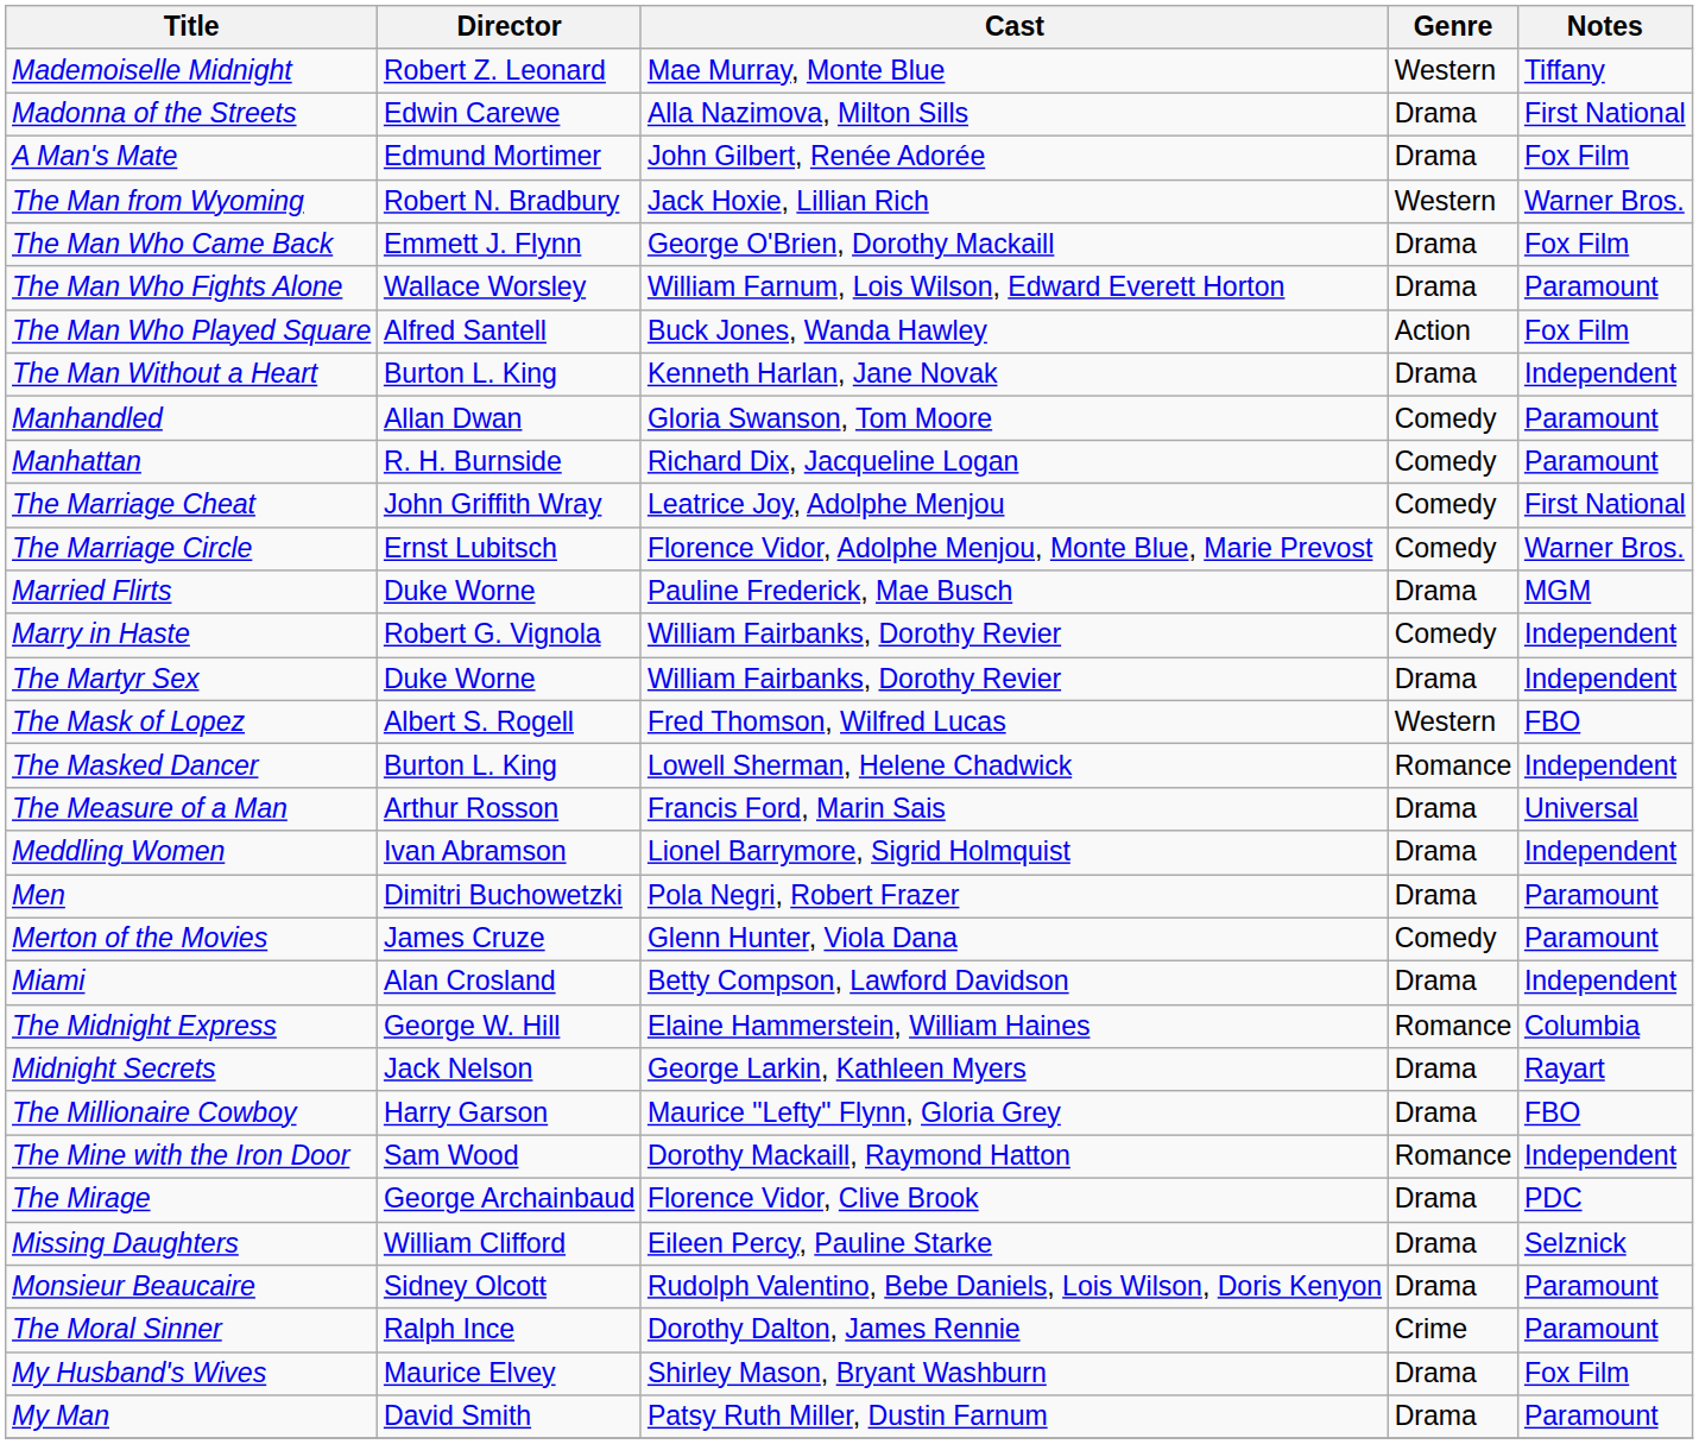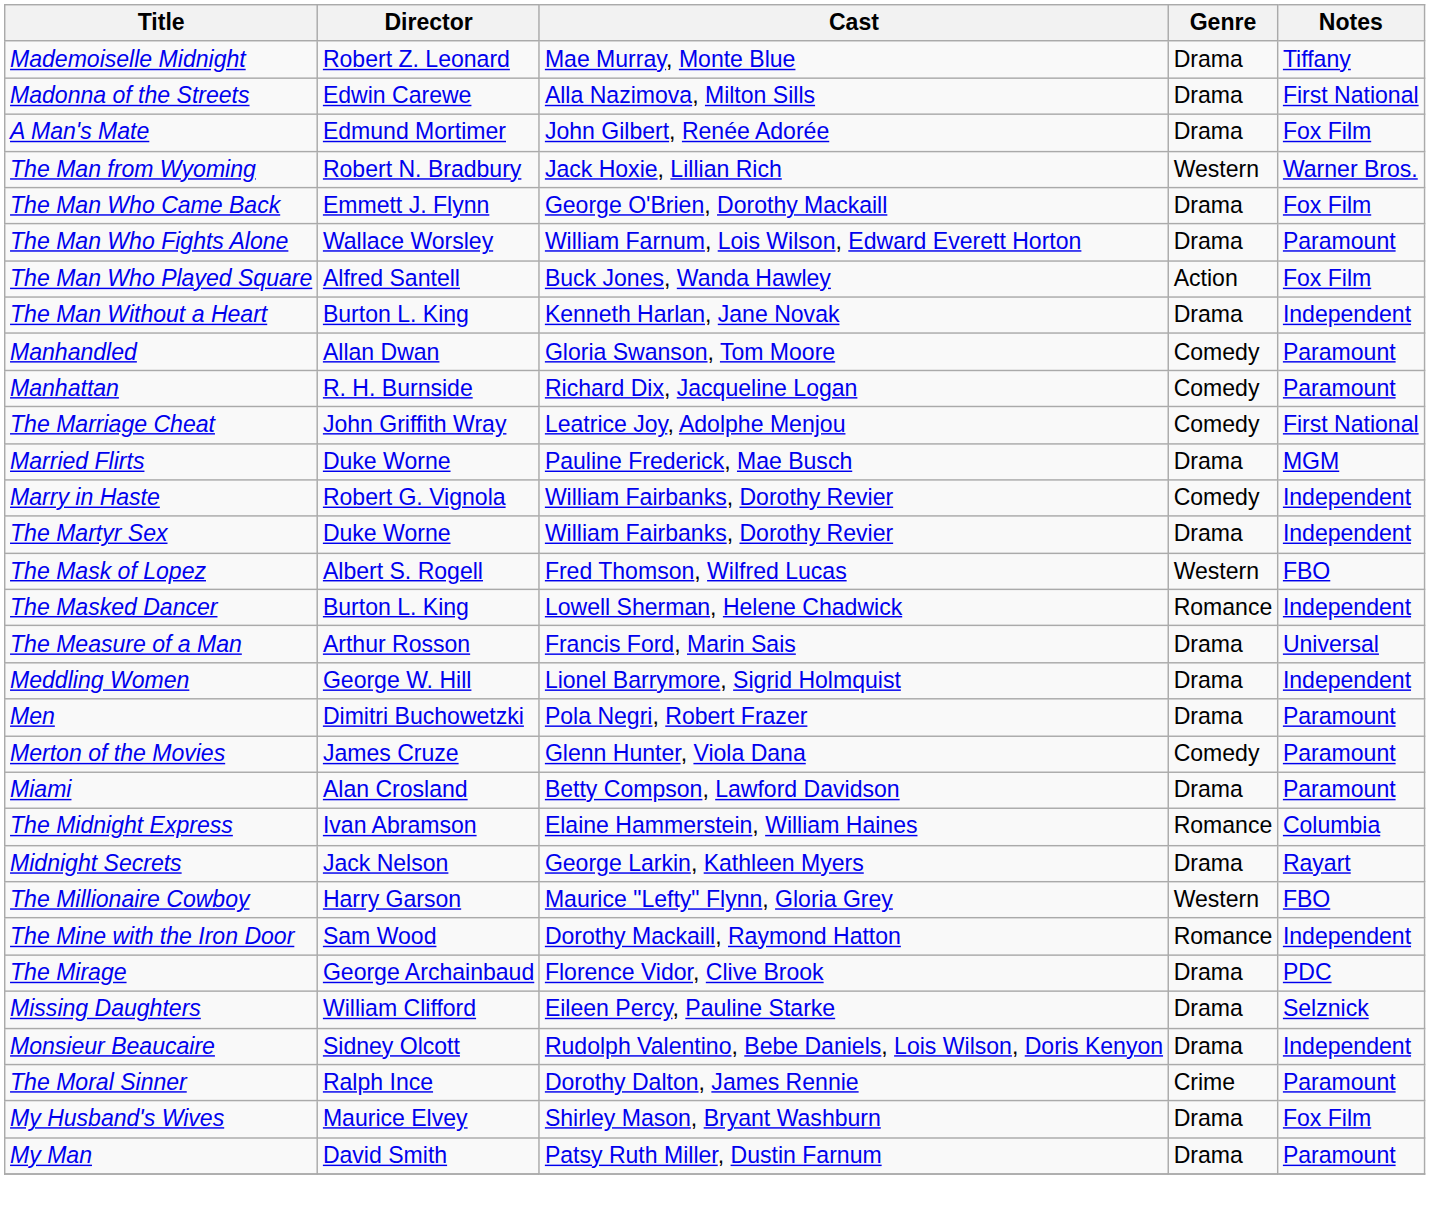Mademoiselle Midnight | Genre: Western -> Drama
- row: The Marriage Circle | Ernst Lubitsch | Florence Vidor, Adolphe Menjou, Monte Blue, Marie Prevost | Comedy | Warner Bros.
Meddling Women | Director: Ivan Abramson -> George W. Hill
Miami | Notes: Independent -> Paramount
The Midnight Express | Director: George W. Hill -> Ivan Abramson
The Millionaire Cowboy | Genre: Drama -> Western
Monsieur Beaucaire | Notes: Paramount -> Independent
